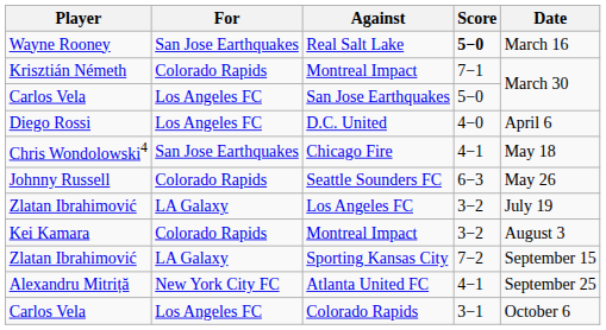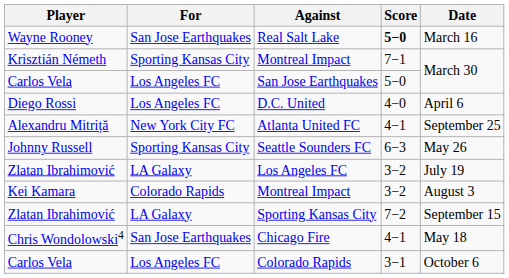Krisztián Németh / Montreal Impact | For: Colorado Rapids -> Sporting Kansas City
rows swapped: Chicago Fire <-> Atlanta United FC
Seattle Sounders FC | For: Colorado Rapids -> Sporting Kansas City
